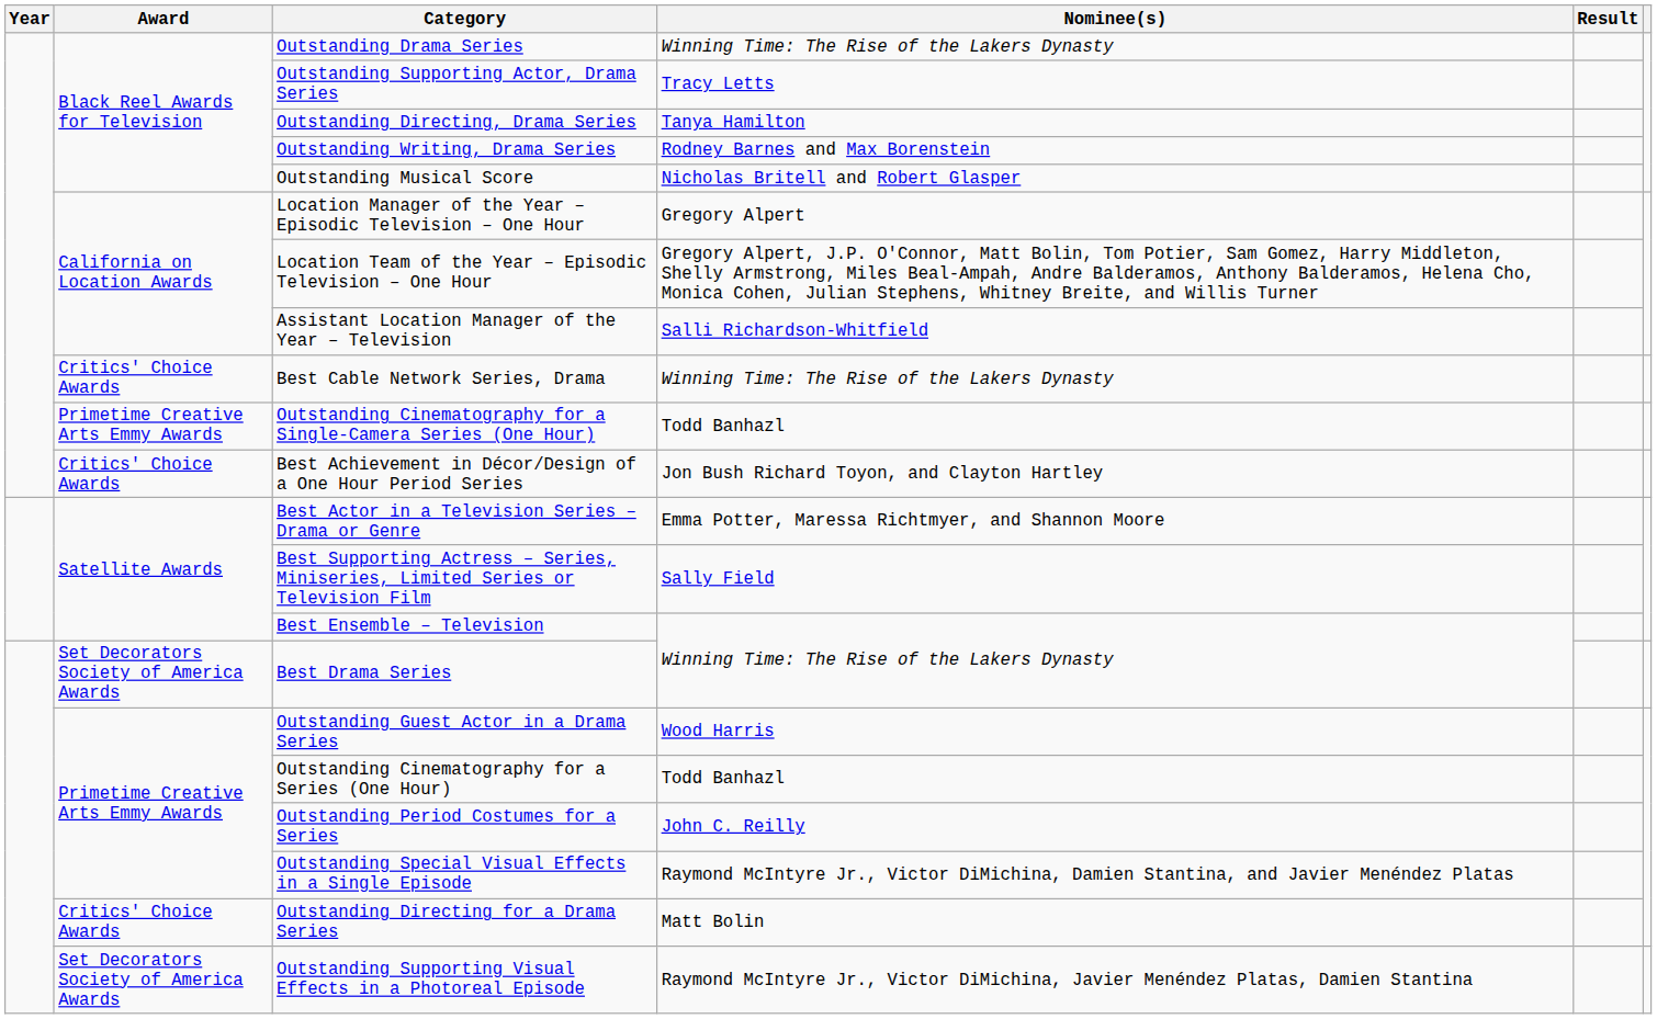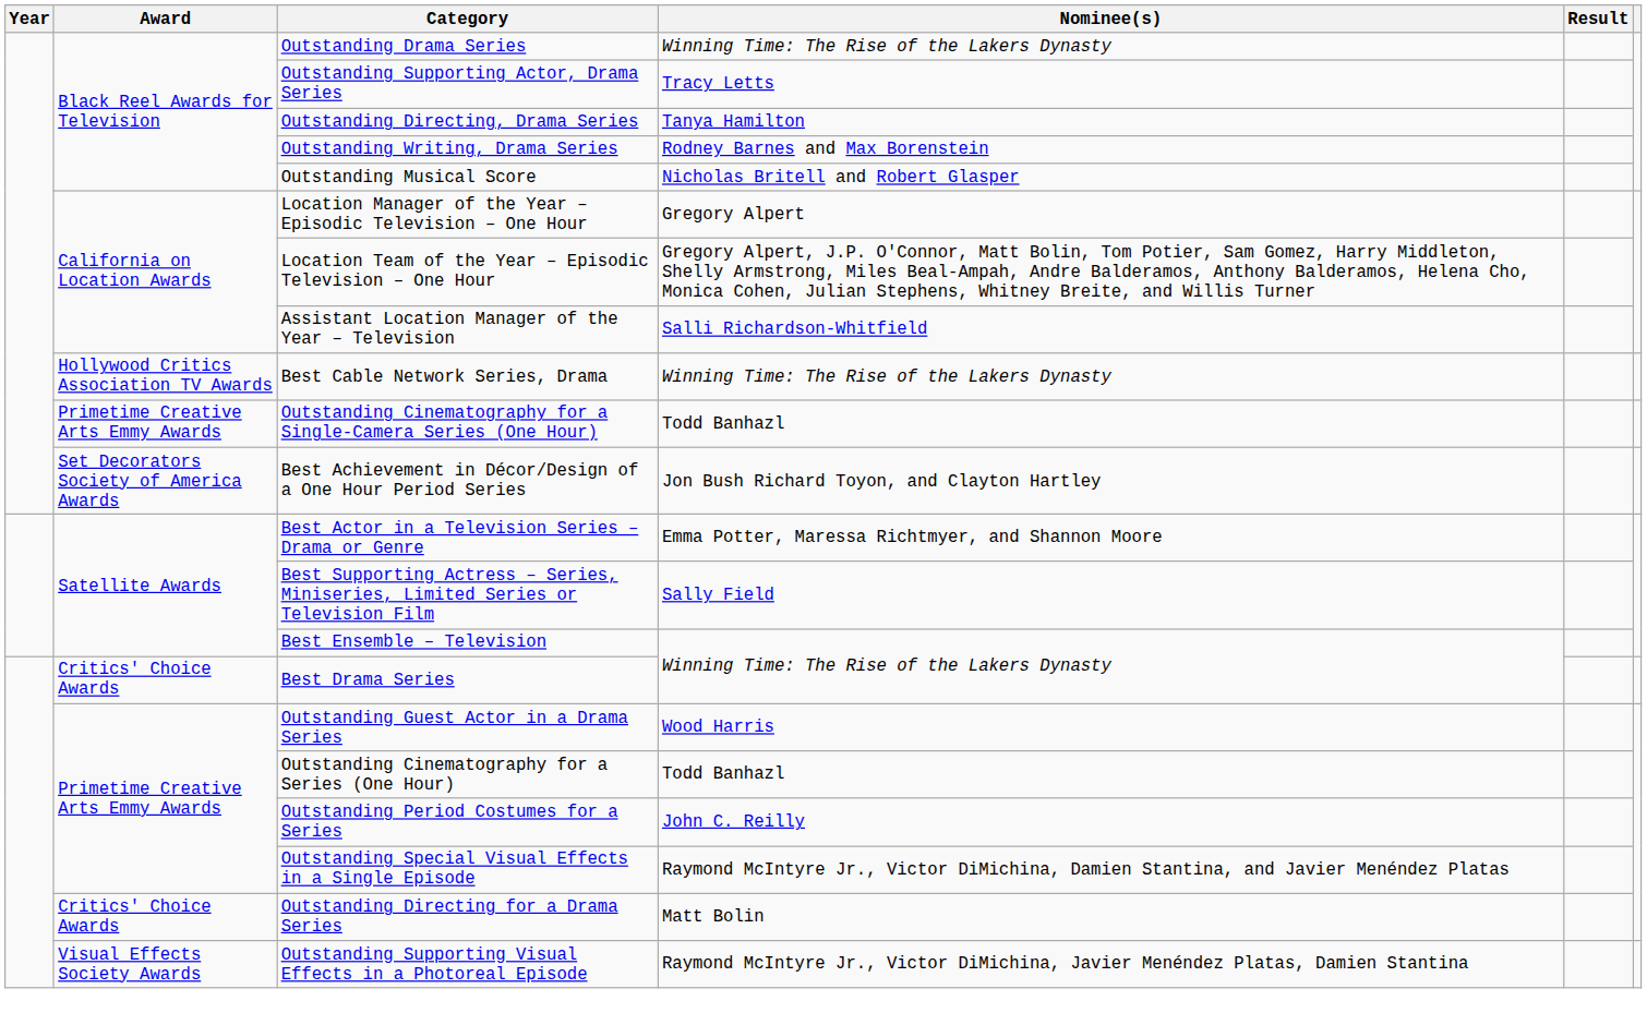Best Cable Network Series, Drama | Award: Critics' Choice Awards -> Hollywood Critics Association TV Awards
Best Achievement in Décor/Design of a One Hour Period Series | Award: Critics' Choice Awards -> Set Decorators Society of America Awards
Best Drama Series | Award: Set Decorators Society of America Awards -> Critics' Choice Awards
Outstanding Supporting Visual Effects in a Photoreal Episode | Award: Set Decorators Society of America Awards -> Visual Effects Society Awards
